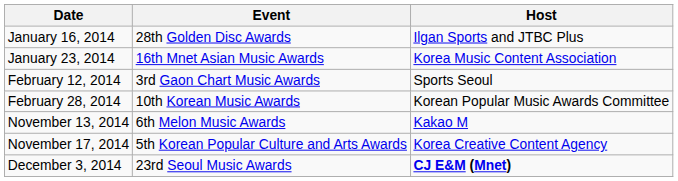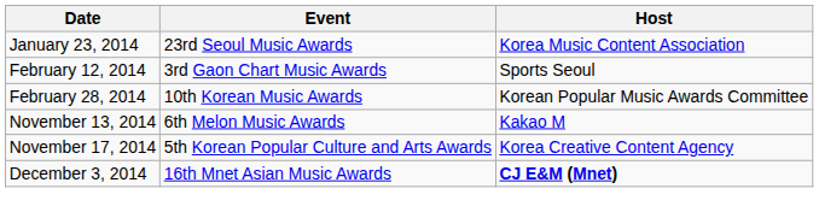- row: January 16, 2014 | 28th Golden Disc Awards | Ilgan Sports and JTBC Plus
January 23, 2014 | Event: 16th Mnet Asian Music Awards -> 23rd Seoul Music Awards
December 3, 2014 | Event: 23rd Seoul Music Awards -> 16th Mnet Asian Music Awards
